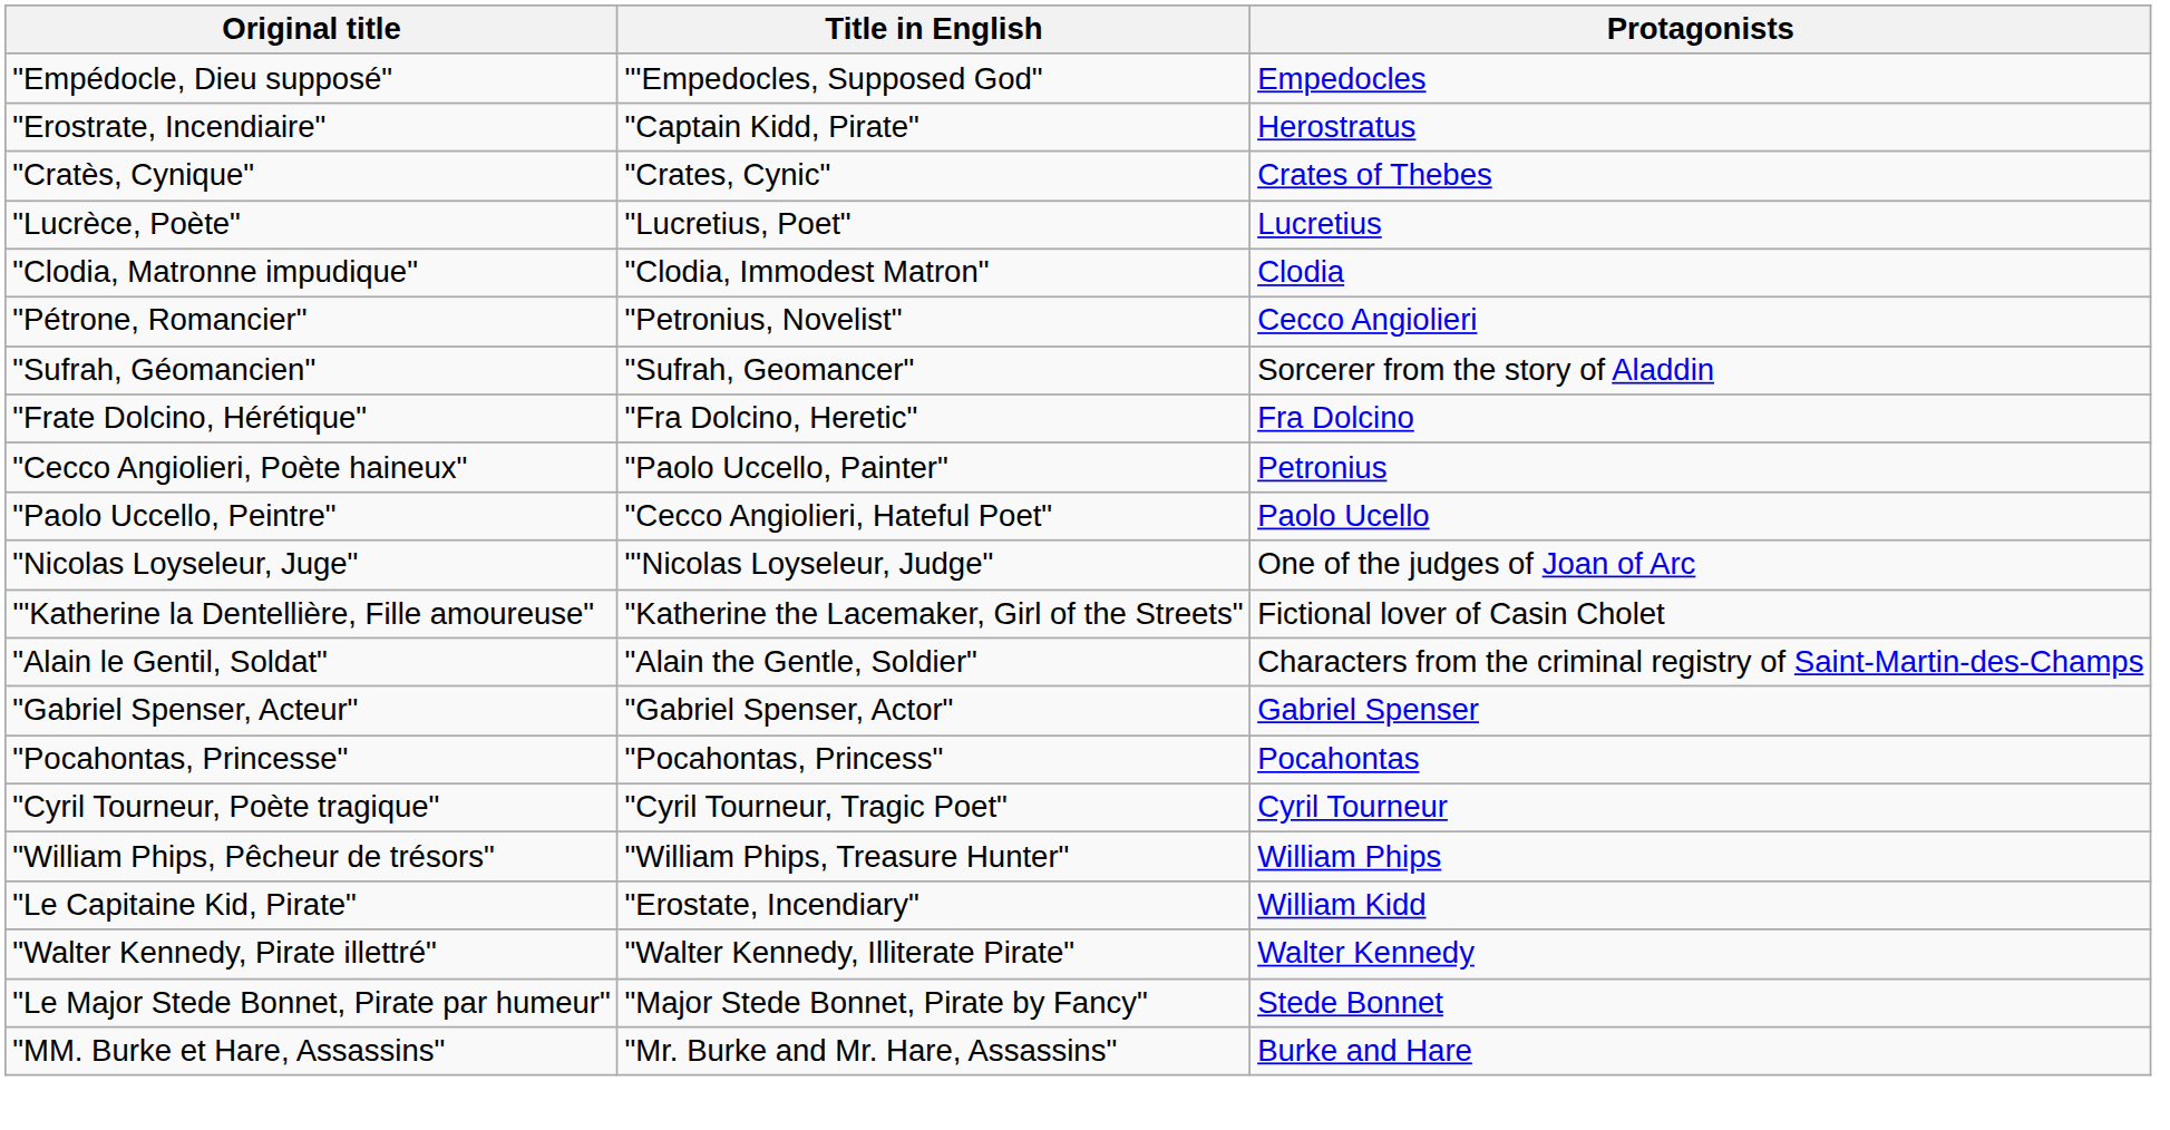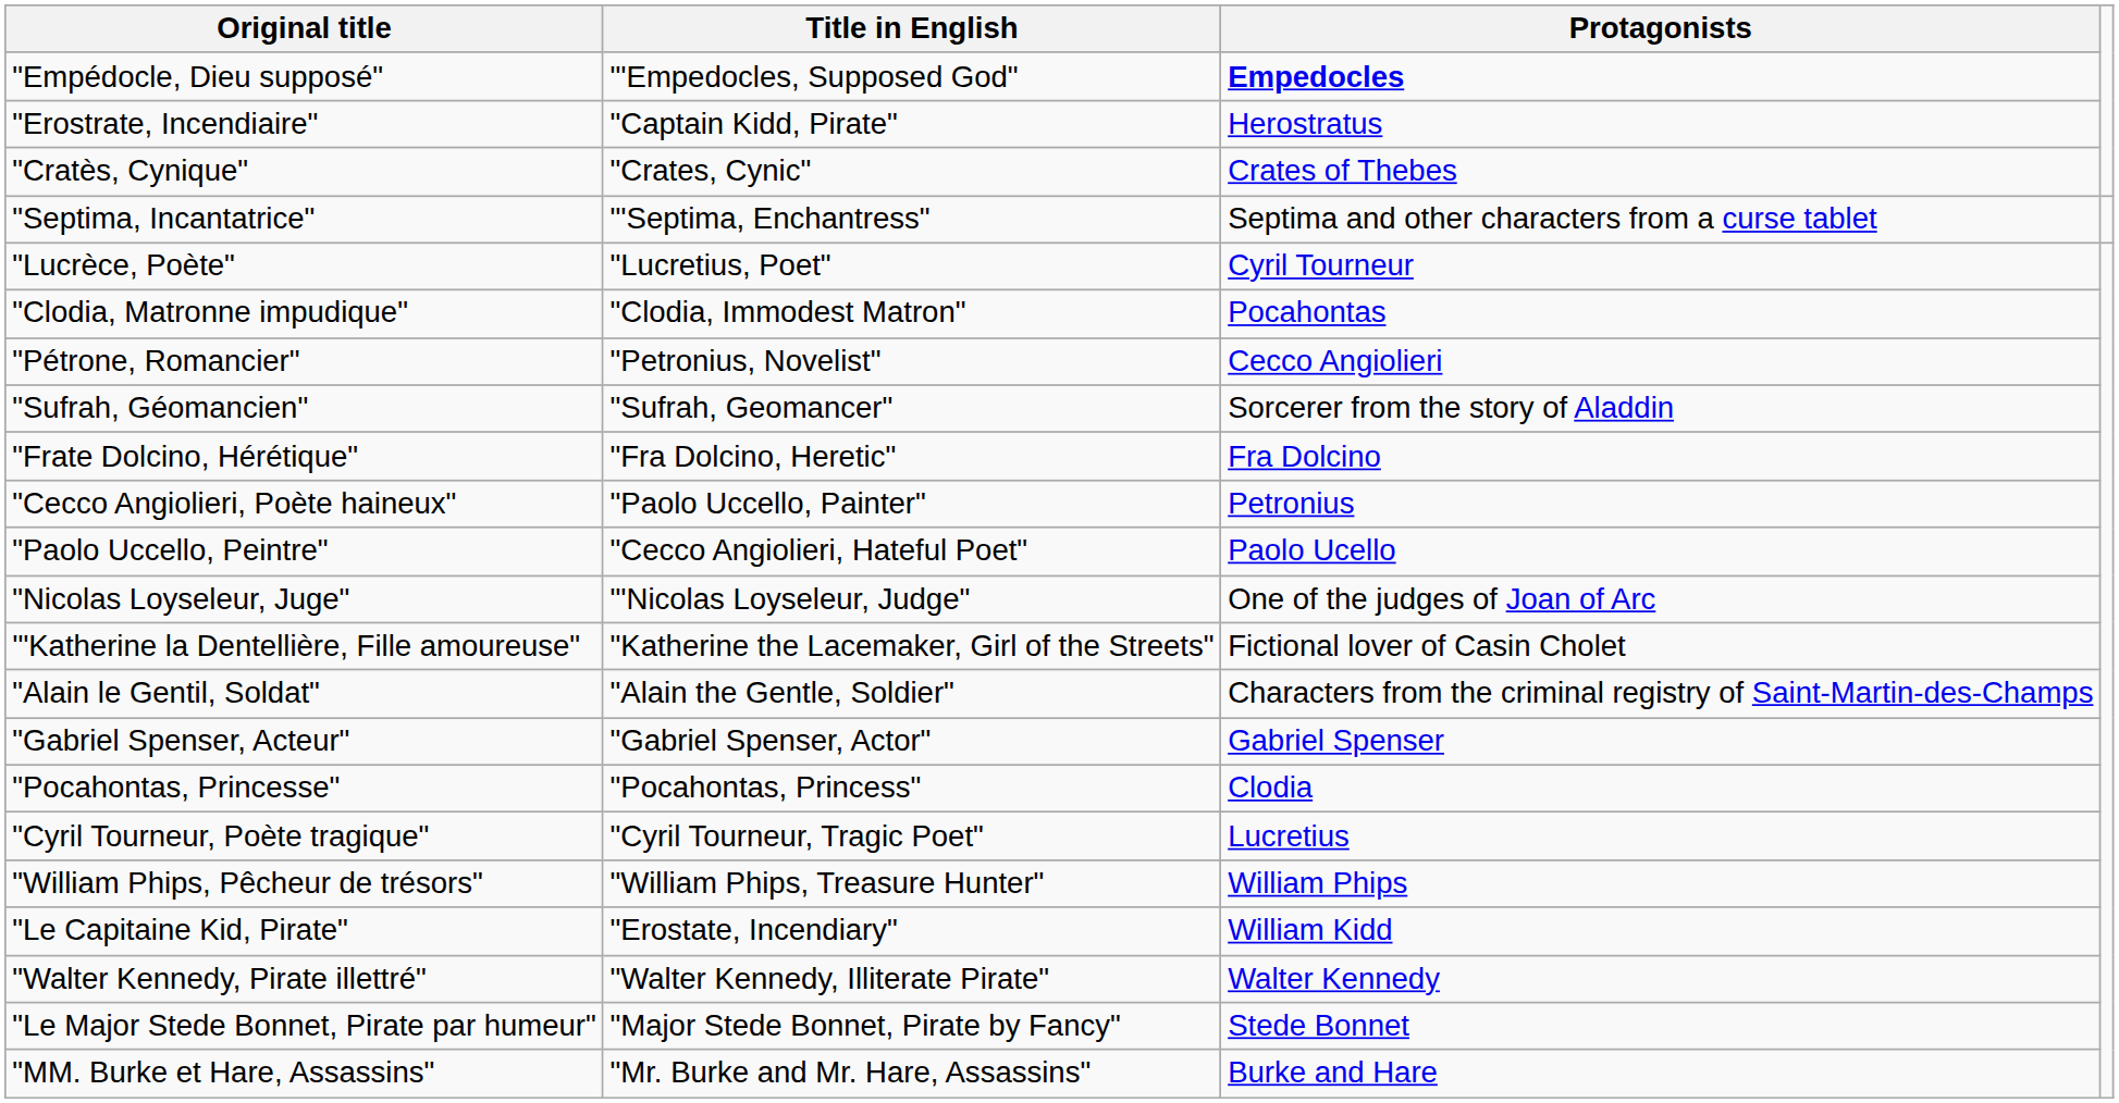"Empédocle, Dieu supposé" | Protagonists: normal -> bold
+ row: "Septima, Incantatrice" | "'Septima, Enchantress" | Septima and other characters from a curse tablet
"Lucrèce, Poète" | Protagonists: Lucretius -> Cyril Tourneur
"Clodia, Matronne impudique" | Protagonists: Clodia -> Pocahontas
"Pocahontas, Princesse" | Protagonists: Pocahontas -> Clodia
"Cyril Tourneur, Poète tragique" | Protagonists: Cyril Tourneur -> Lucretius
